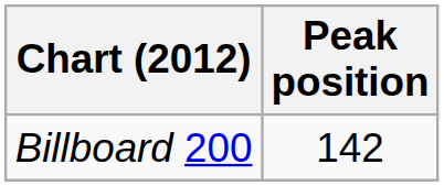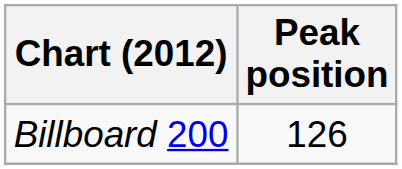Billboard 200 | Peak position: 142 -> 126
